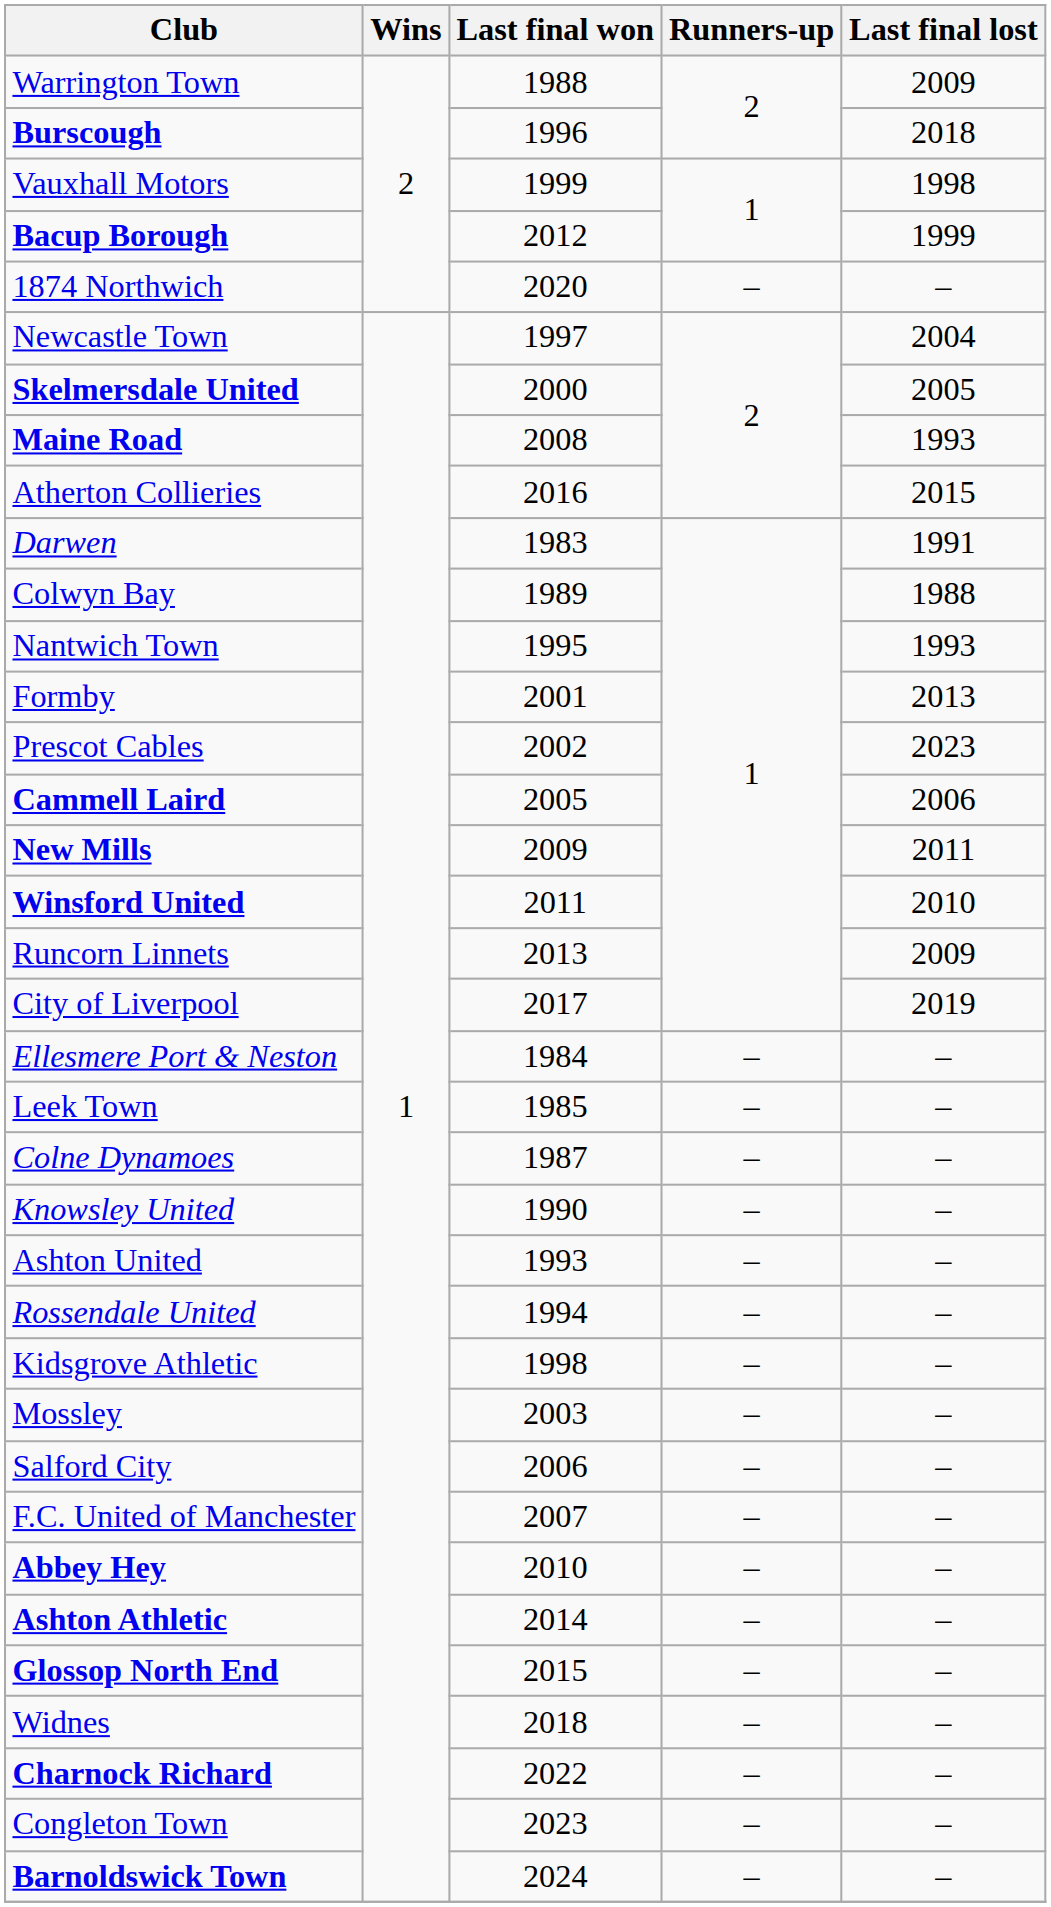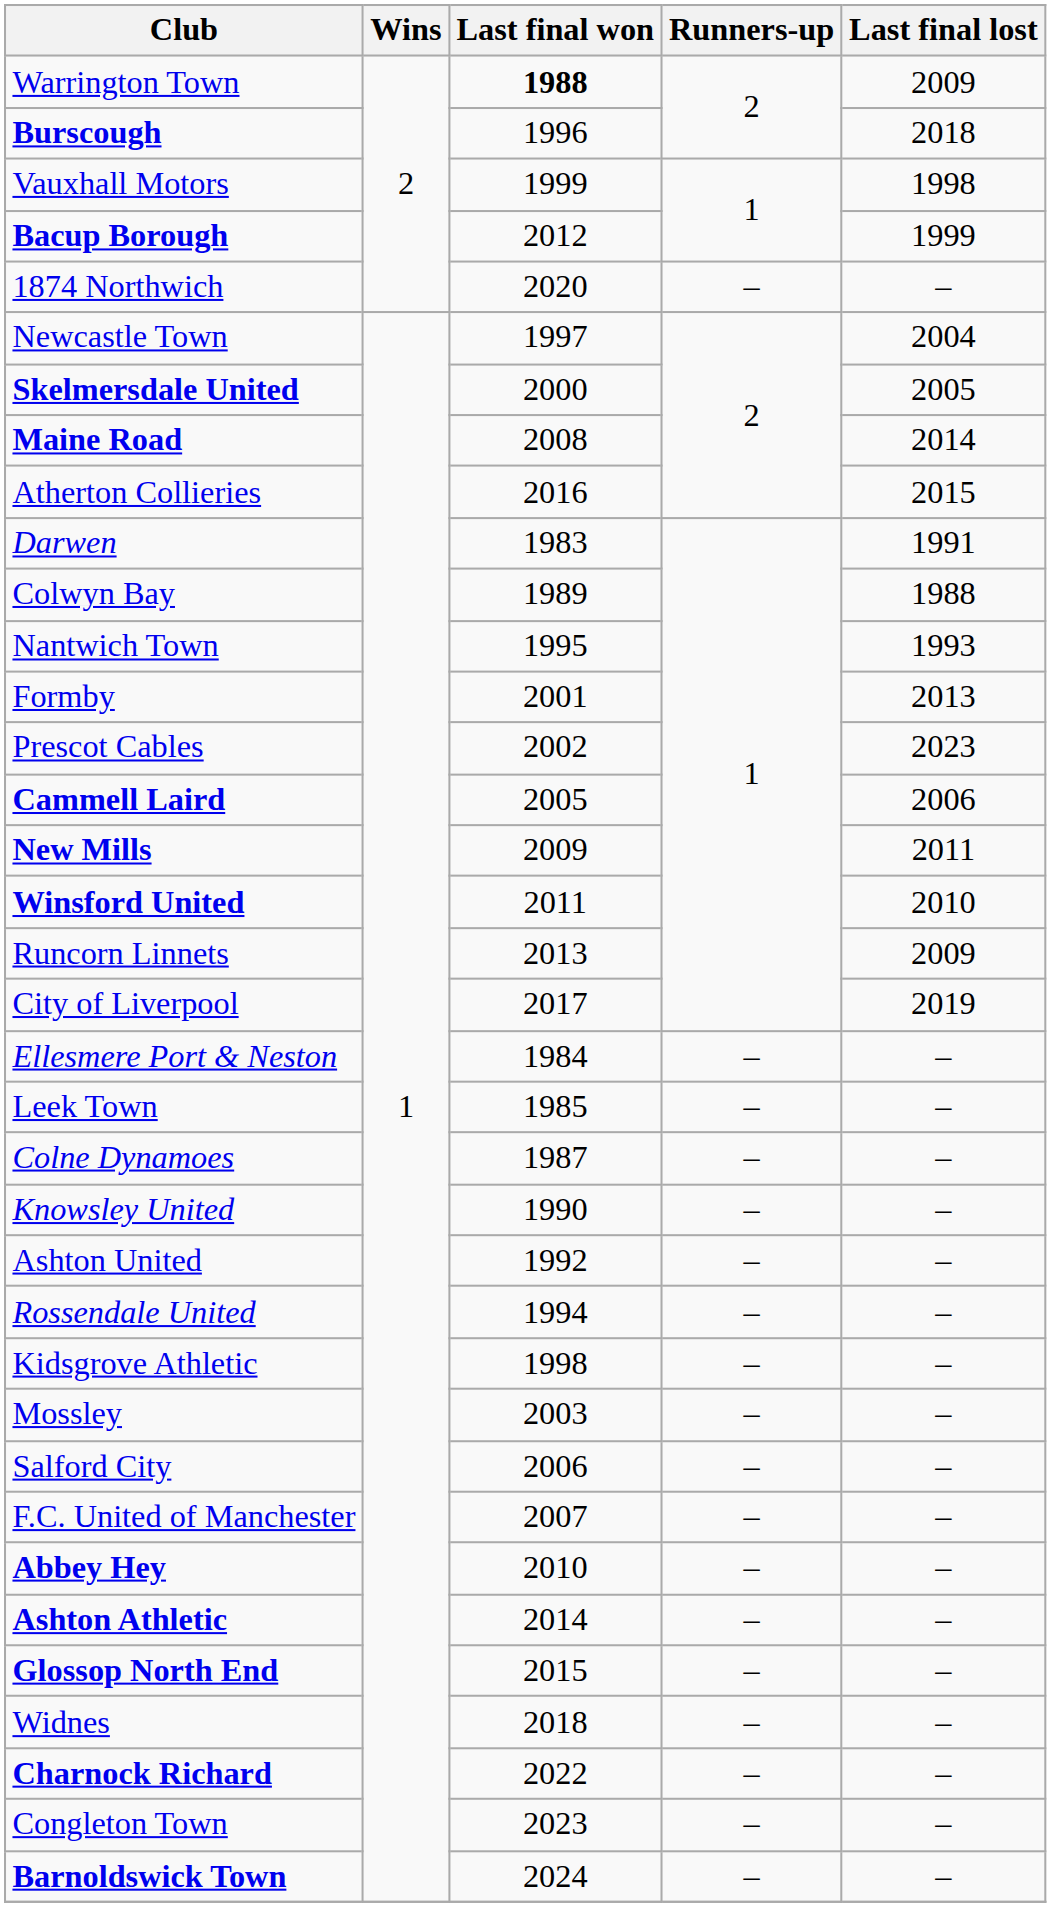Warrington Town | Last final won: normal -> bold
Maine Road | Last final lost: 1993 -> 2014
Ashton United | Last final won: 1993 -> 1992
